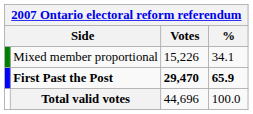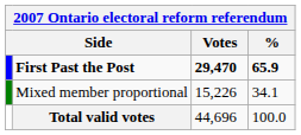rows swapped: First Past the Post <-> Mixed member proportional
